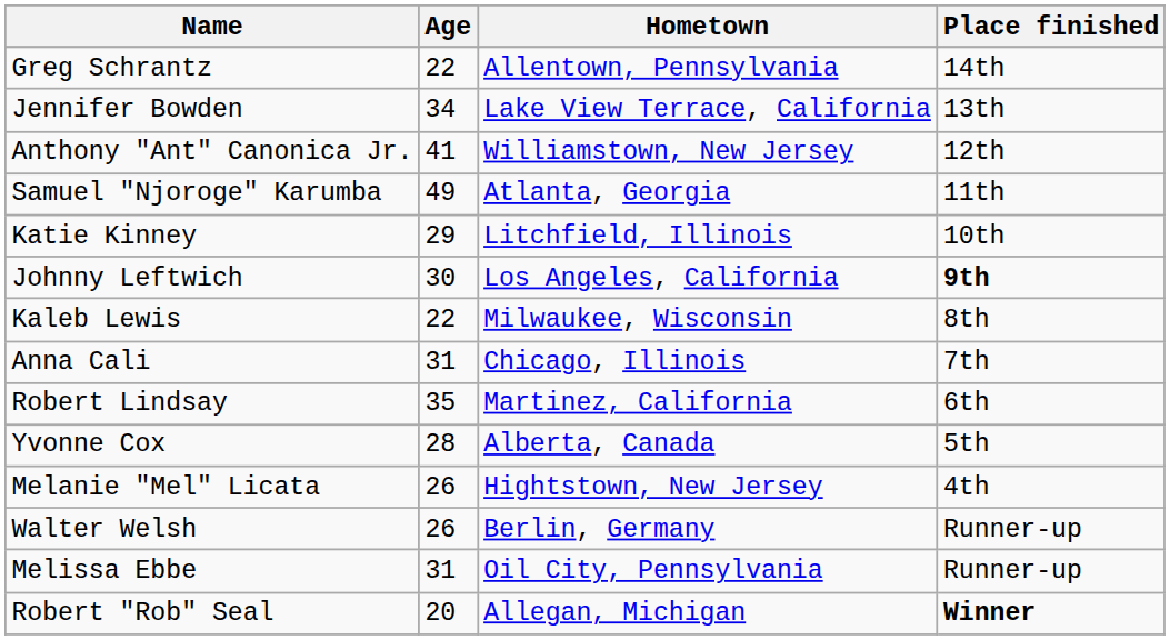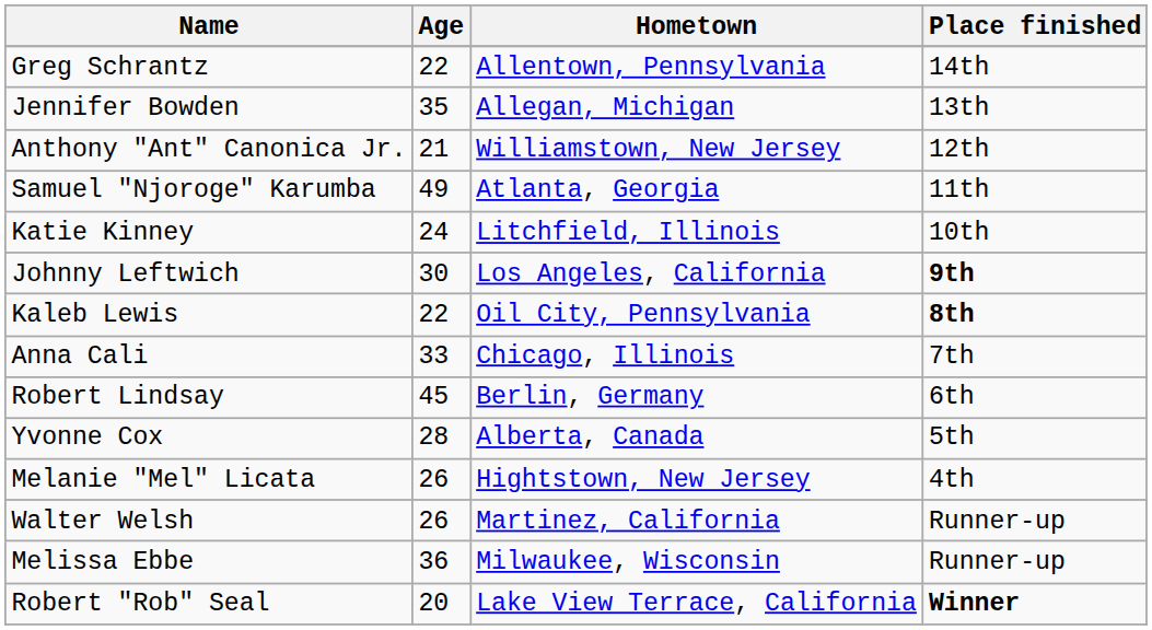Jennifer Bowden | Age: 34 -> 35
Jennifer Bowden | Hometown: Lake View Terrace, California -> Allegan, Michigan
Anthony "Ant" Canonica Jr. | Age: 41 -> 21
Katie Kinney | Age: 29 -> 24
Kaleb Lewis | Hometown: Milwaukee, Wisconsin -> Oil City, Pennsylvania
Kaleb Lewis | Place finished: normal -> bold
Anna Cali | Age: 31 -> 33
Robert Lindsay | Age: 35 -> 45
Robert Lindsay | Hometown: Martinez, California -> Berlin, Germany
Walter Welsh | Hometown: Berlin, Germany -> Martinez, California
Melissa Ebbe | Age: 31 -> 36
Melissa Ebbe | Hometown: Oil City, Pennsylvania -> Milwaukee, Wisconsin
Robert "Rob" Seal | Hometown: Allegan, Michigan -> Lake View Terrace, California
